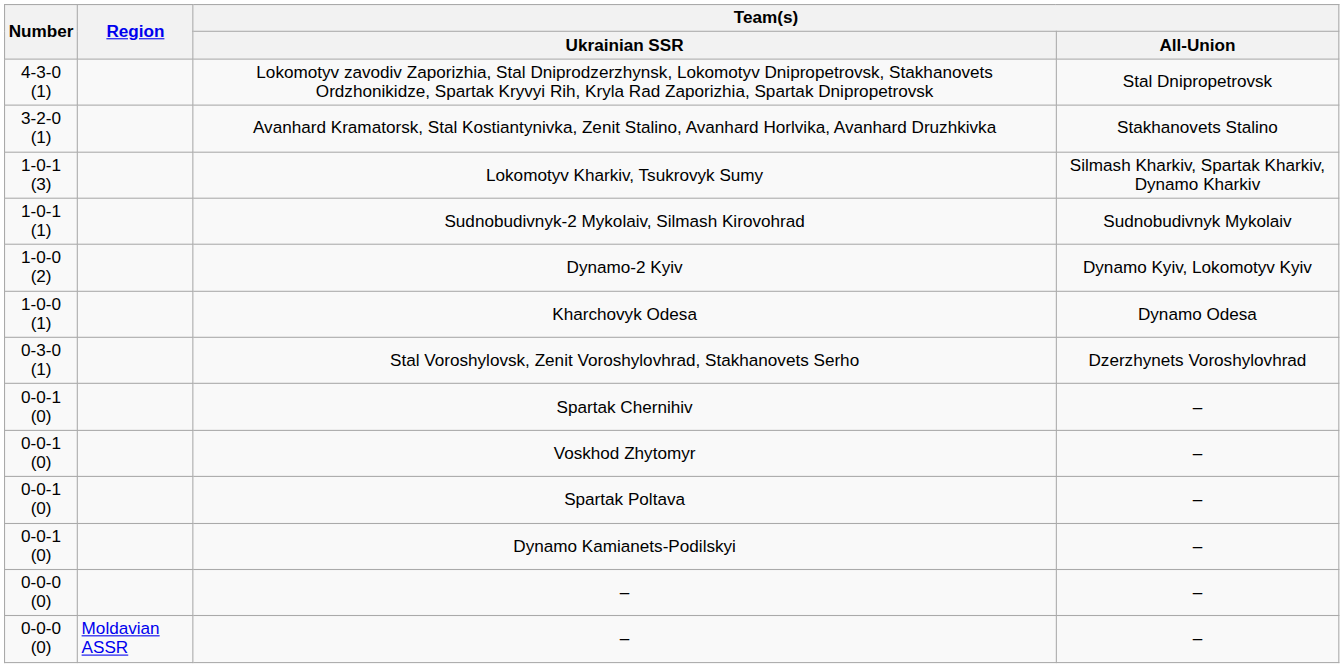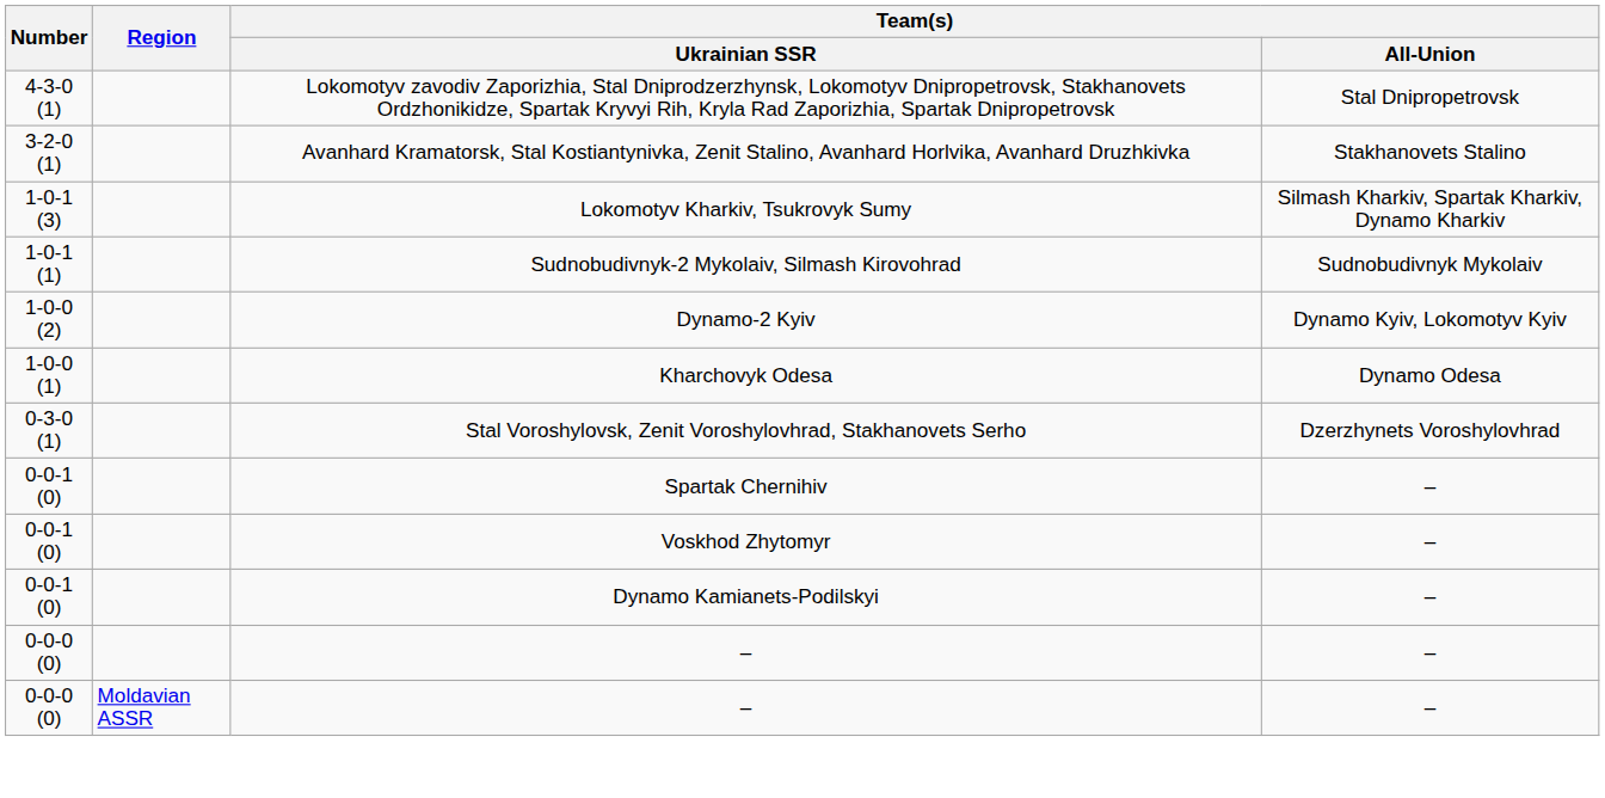- row: 0-0-1 (0) | Spartak Poltava | –
